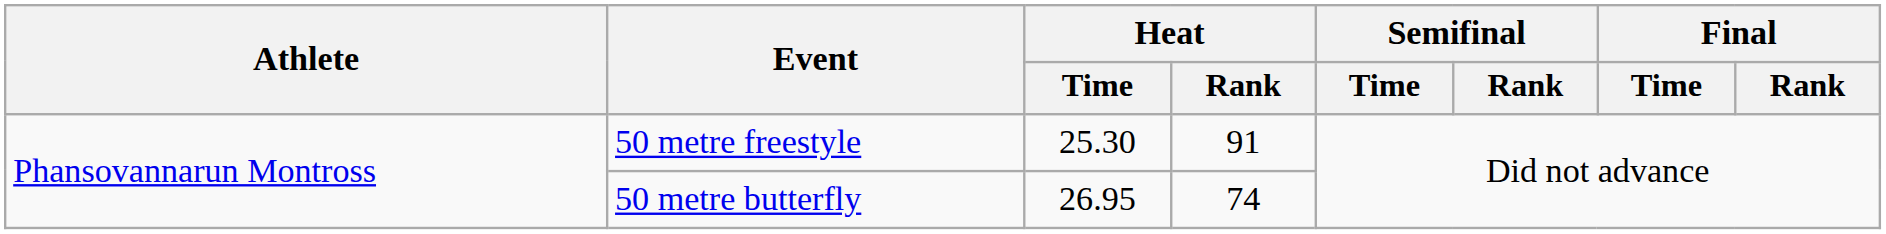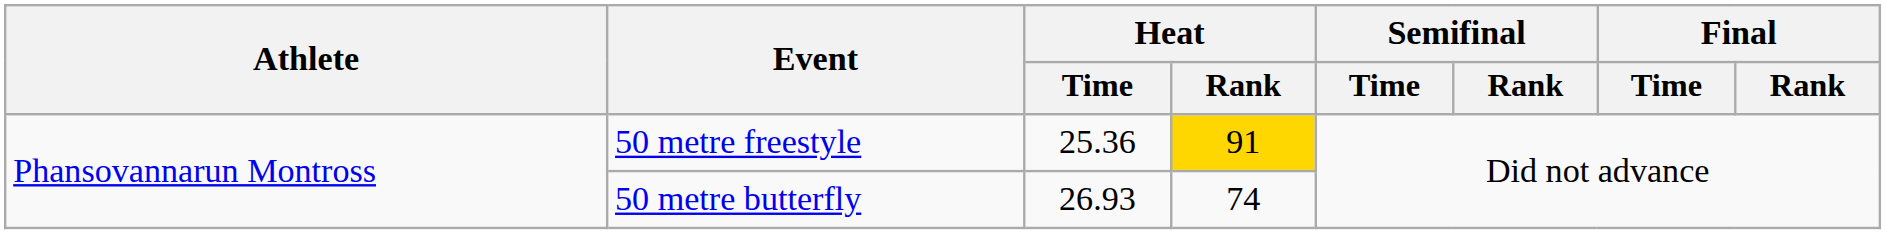50 metre freestyle | Heat / Time: 25.30 -> 25.36
50 metre freestyle | Heat / Rank: no background -> gold background
50 metre butterfly | Heat / Time: 26.95 -> 26.93
